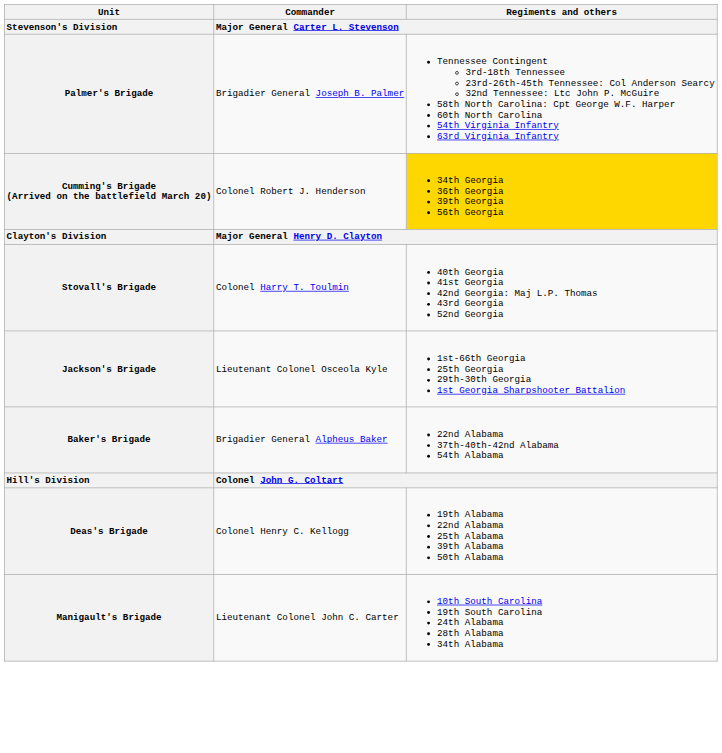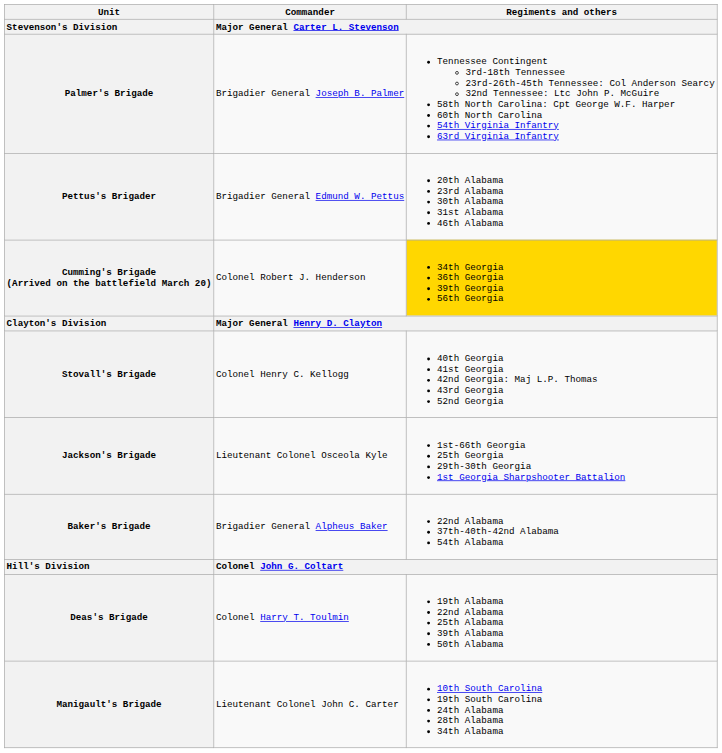+ row: Pettus's Brigader | Brigadier General Edmund W. Pettus | 20th Alabama 23rd Alabama 30th Alabama 31st Alabama 46th Alabama
Stovall's Brigade | Commander / Major General Carter L. Stevenson: Colonel Harry T. Toulmin -> Colonel Henry C. Kellogg
Deas's Brigade | Commander / Major General Carter L. Stevenson: Colonel Henry C. Kellogg -> Colonel Harry T. Toulmin
